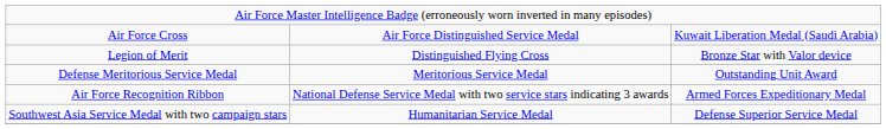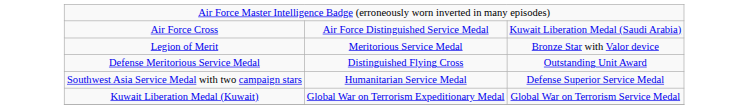Legion of Merit | column 2: Distinguished Flying Cross -> Meritorious Service Medal
Defense Meritorious Service Medal | column 2: Meritorious Service Medal -> Distinguished Flying Cross
- row: Air Force Recognition Ribbon | National Defense Service Medal with two service stars indicating 3 awards | Armed Forces Expeditionary Medal
+ row: Kuwait Liberation Medal (Kuwait) | Global War on Terrorism Expeditionary Medal | Global War on Terrorism Service Medal
